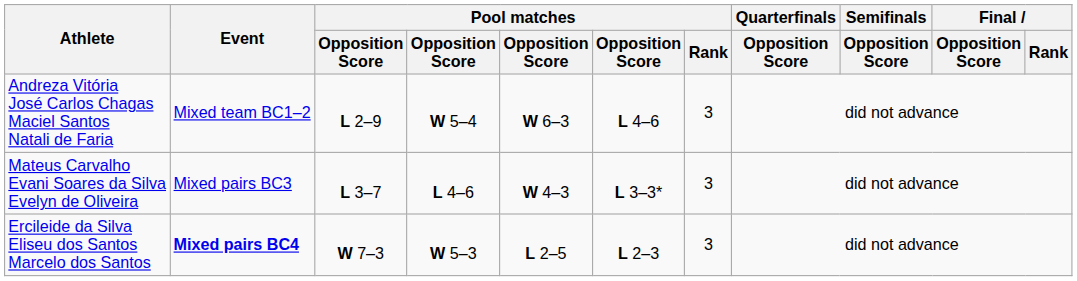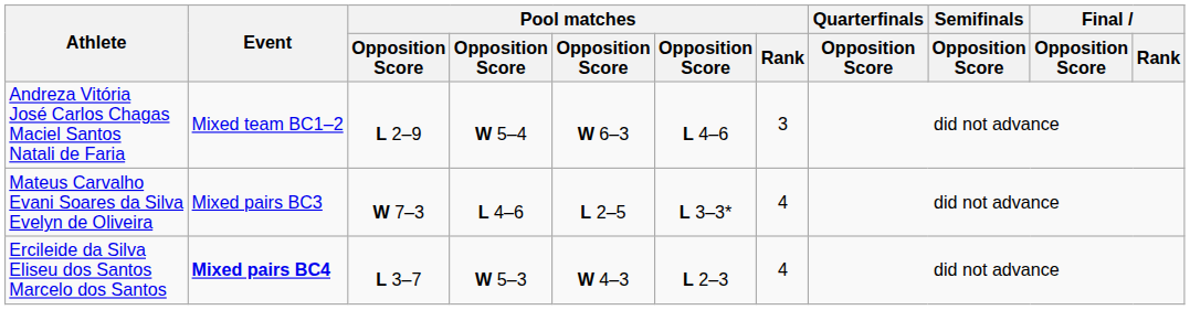Mateus Carvalho Evani Soares da Silva Evelyn de Oliveira | column 3: L 3–7 -> W 7–3
Mateus Carvalho Evani Soares da Silva Evelyn de Oliveira | column 5: W 4–3 -> L 2–5
Mateus Carvalho Evani Soares da Silva Evelyn de Oliveira | Pool matches / Rank: 3 -> 4
Ercileide da Silva Eliseu dos Santos Marcelo dos Santos | column 3: W 7–3 -> L 3–7
Ercileide da Silva Eliseu dos Santos Marcelo dos Santos | column 5: L 2–5 -> W 4–3
Ercileide da Silva Eliseu dos Santos Marcelo dos Santos | Pool matches / Rank: 3 -> 4
